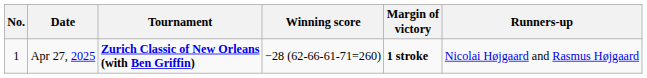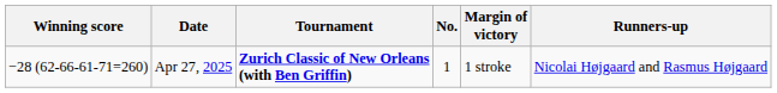columns swapped: No. <-> Winning score
Apr 27, 2025 | Margin of victory: bold -> normal
